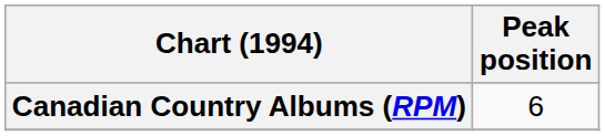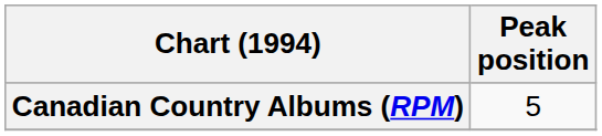Canadian Country Albums (RPM) | Peak position: 6 -> 5
